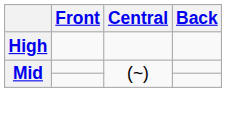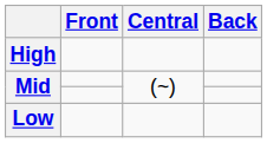+ row: Low
